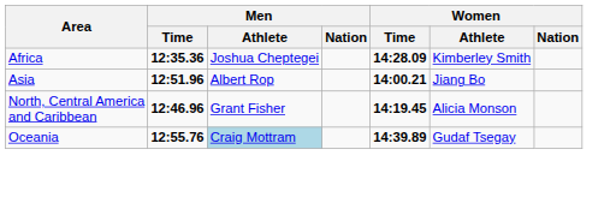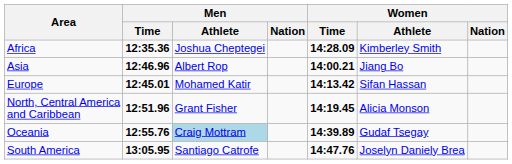Asia | Men / Time: 12:51.96 -> 12:46.96
+ row: Europe | 12:45.01 | Mohamed Katir | 14:13.42 | Sifan Hassan
North, Central America and Caribbean | Men / Time: 12:46.96 -> 12:51.96
+ row: South America | 13:05.95 | Santiago Catrofe | 14:47.76 | Joselyn Daniely Brea
